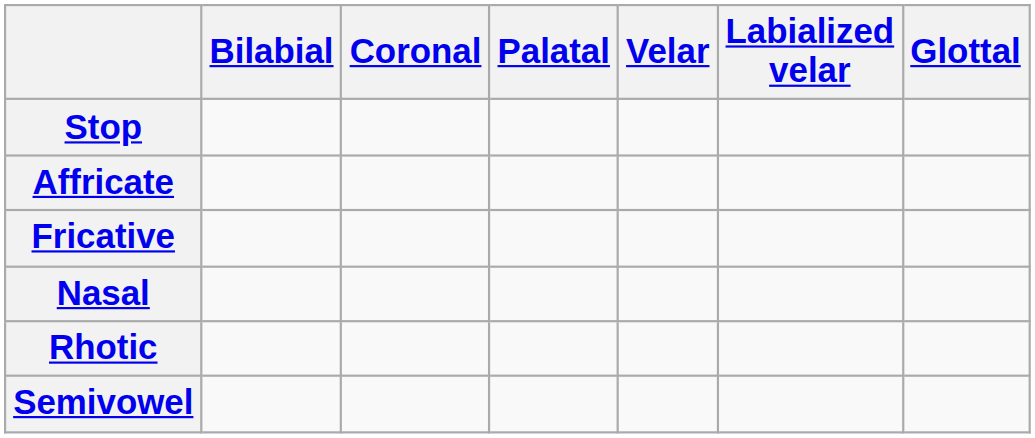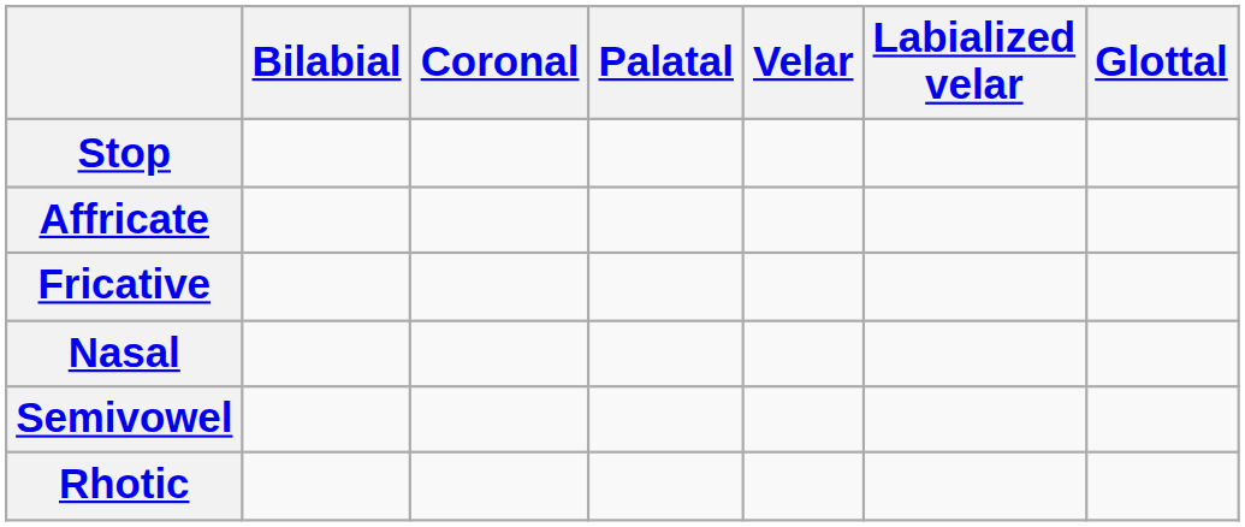rows swapped: Rhotic <-> Semivowel
